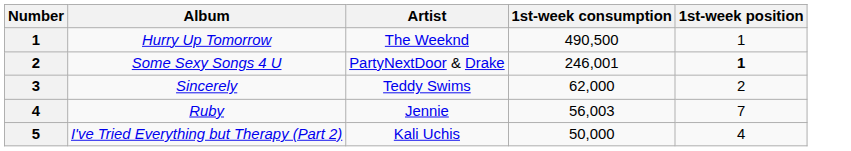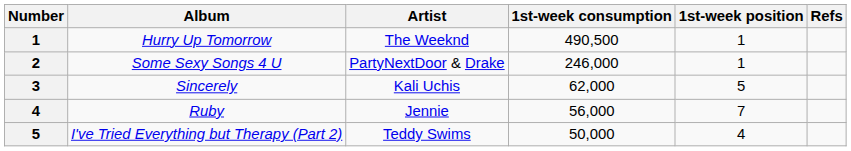+ column: Refs
Some Sexy Songs 4 U | 1st-week consumption: 246,001 -> 246,000
Some Sexy Songs 4 U | 1st-week position: bold -> normal
Sincerely | Artist: Teddy Swims -> Kali Uchis
Sincerely | 1st-week position: 2 -> 5
Ruby | 1st-week consumption: 56,003 -> 56,000
I've Tried Everything but Therapy (Part 2) | Artist: Kali Uchis -> Teddy Swims
